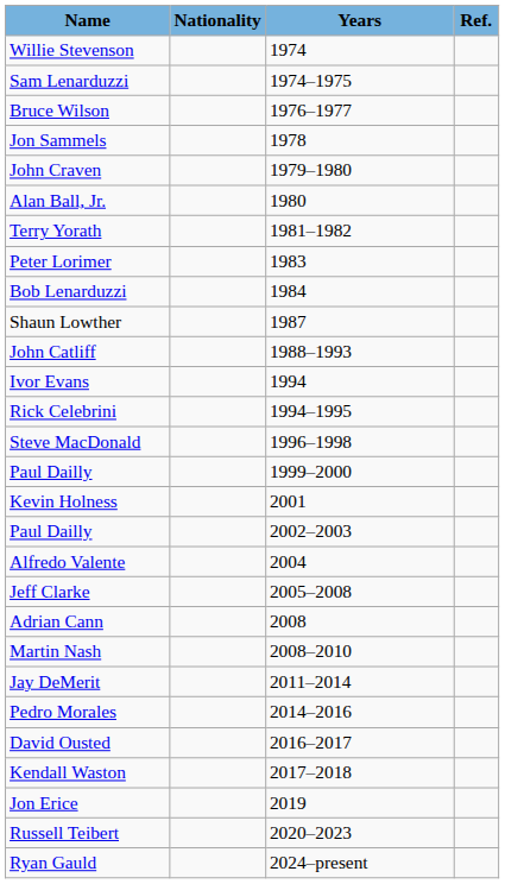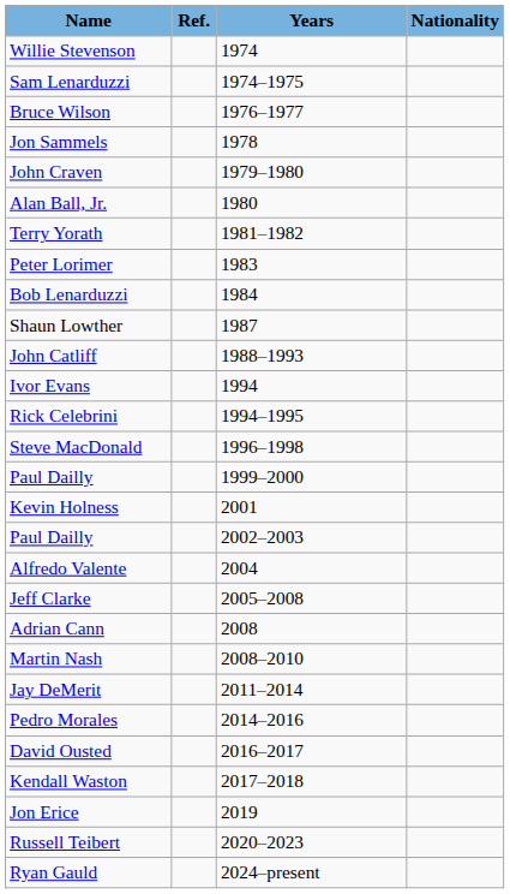columns swapped: Nationality <-> Ref.
